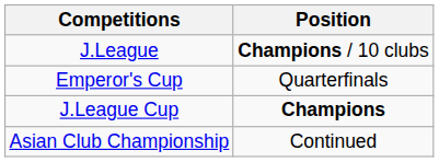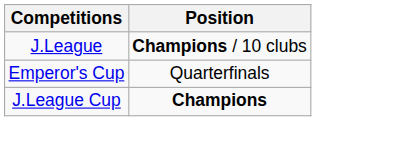- row: Asian Club Championship | Continued
